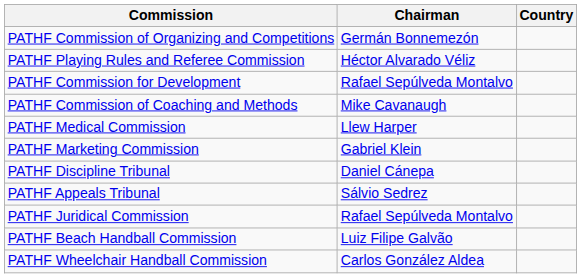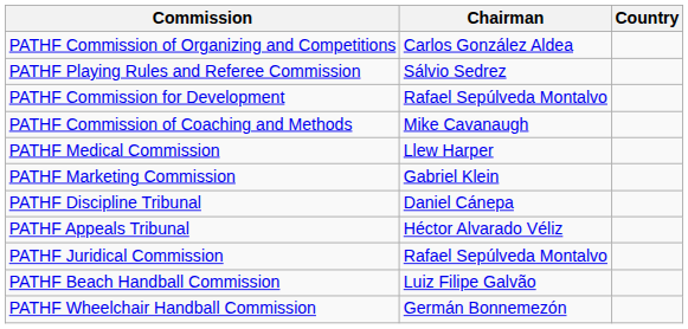PATHF Commission of Organizing and Competitions | Chairman: Germán Bonnemezón -> Carlos González Aldea
PATHF Playing Rules and Referee Commission | Chairman: Héctor Alvarado Véliz -> Sálvio Sedrez
PATHF Appeals Tribunal | Chairman: Sálvio Sedrez -> Héctor Alvarado Véliz
PATHF Wheelchair Handball Commission | Chairman: Carlos González Aldea -> Germán Bonnemezón
